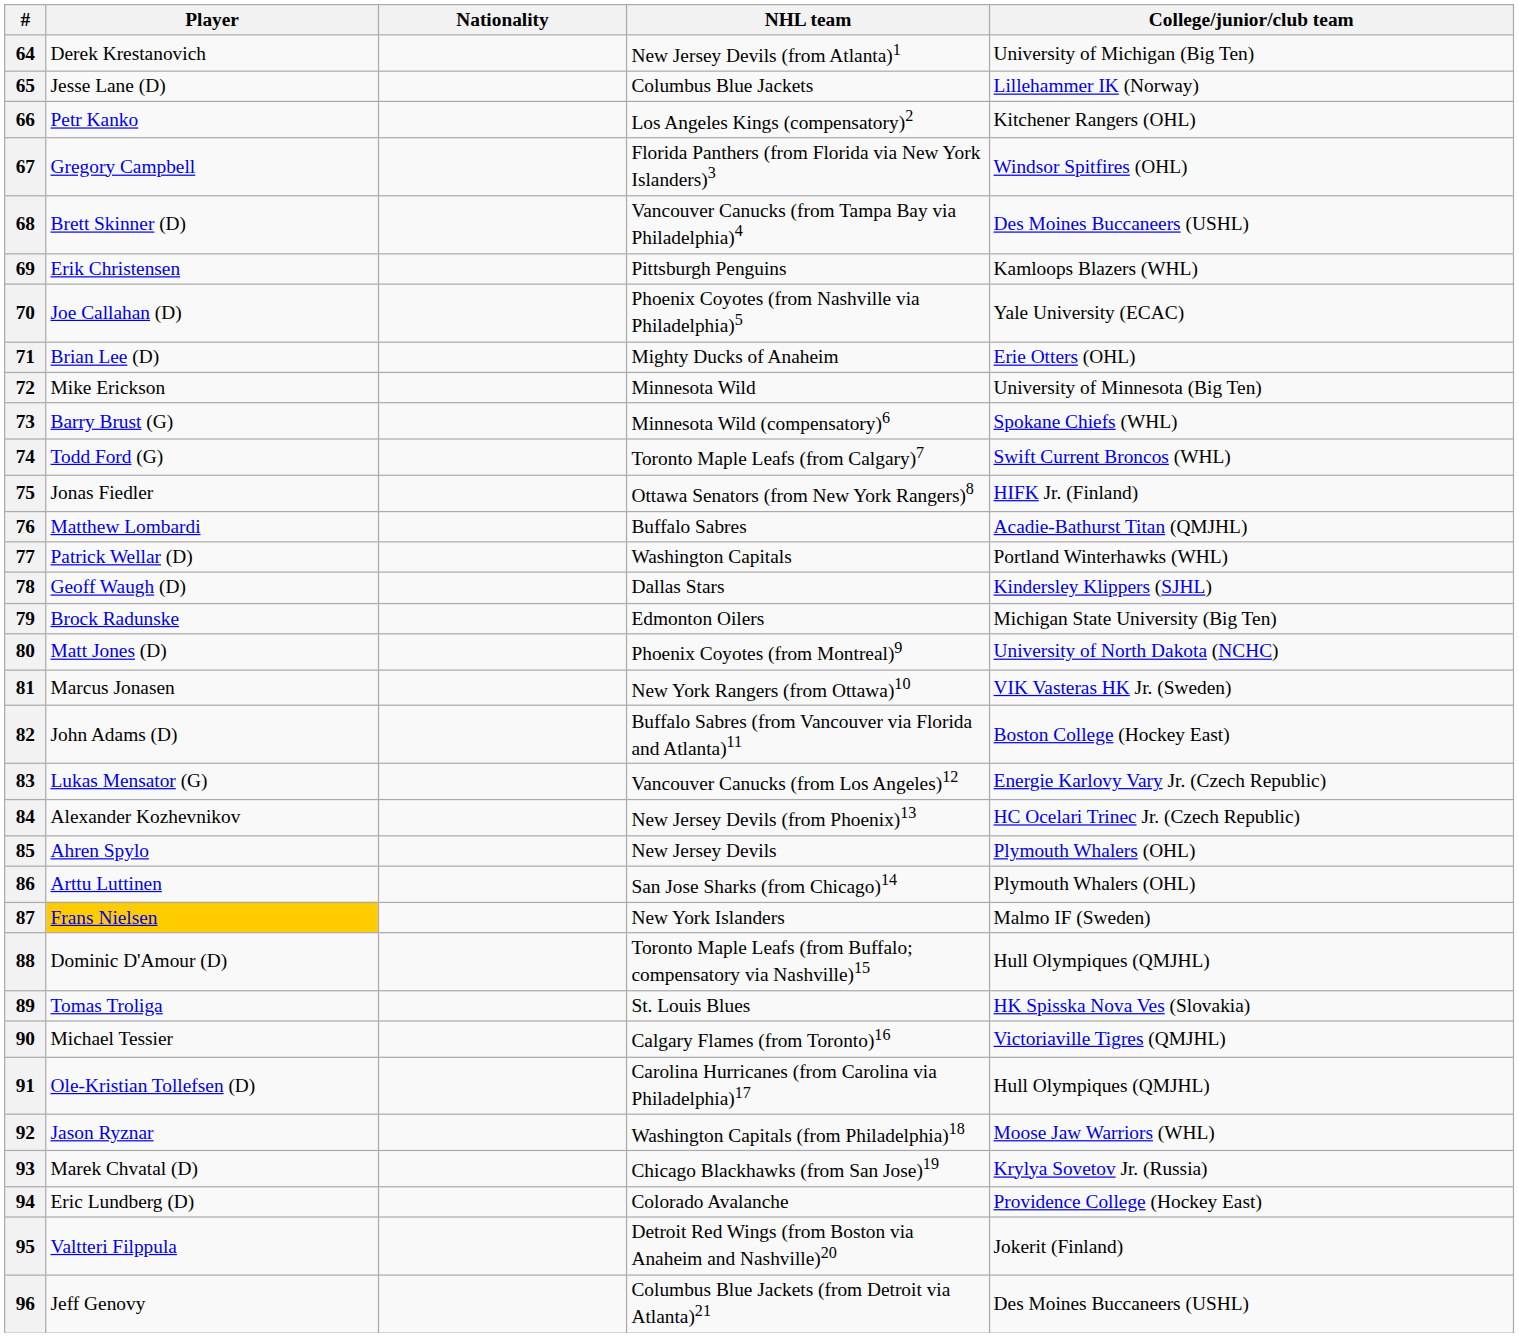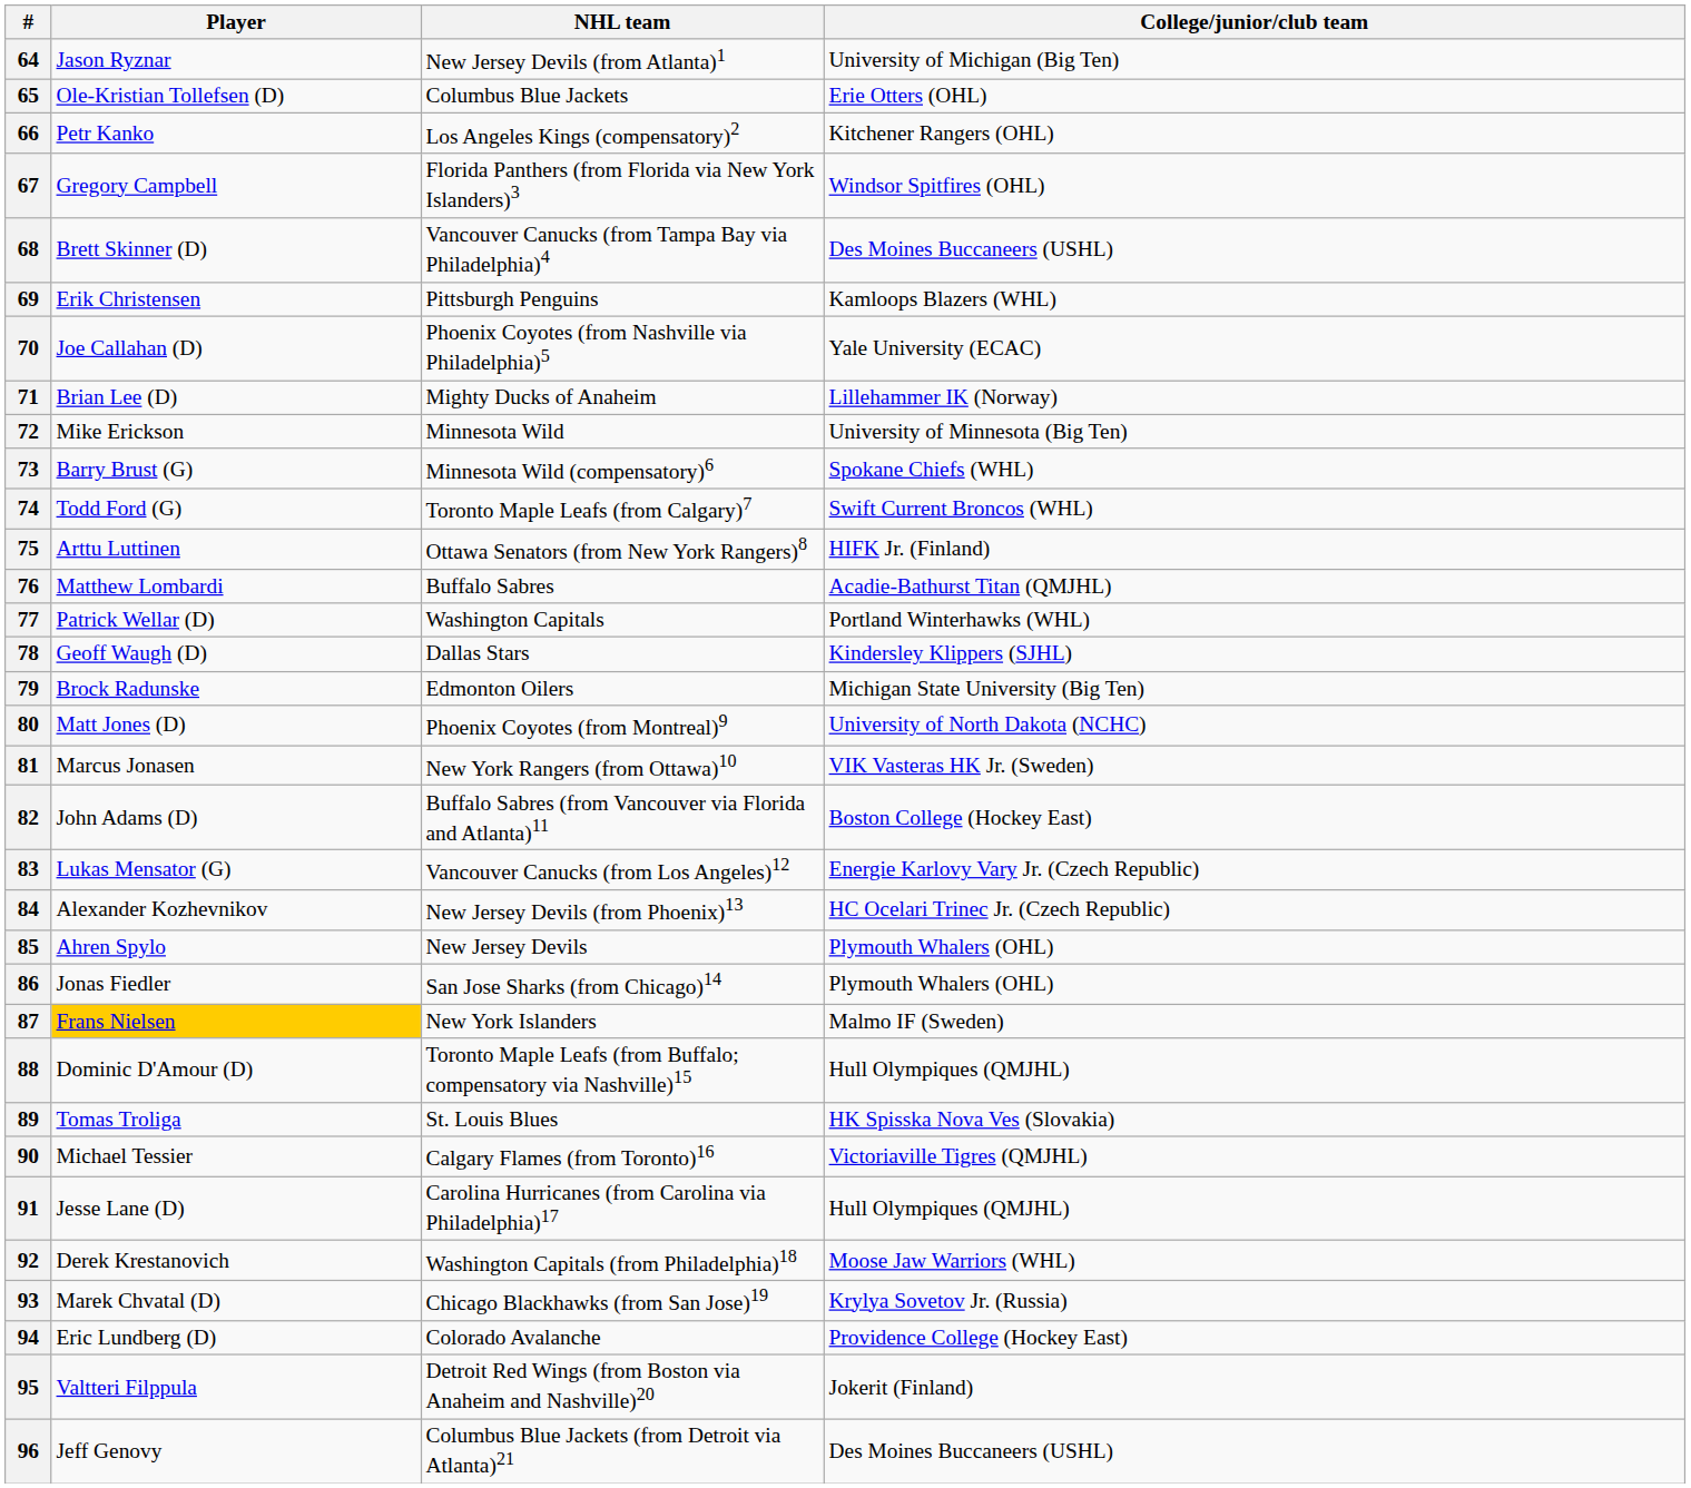- column: Nationality
64 | Player: Derek Krestanovich -> Jason Ryznar
65 | Player: Jesse Lane (D) -> Ole-Kristian Tollefsen (D)
65 | College/junior/club team: Lillehammer IK (Norway) -> Erie Otters (OHL)
71 | College/junior/club team: Erie Otters (OHL) -> Lillehammer IK (Norway)
75 | Player: Jonas Fiedler -> Arttu Luttinen
86 | Player: Arttu Luttinen -> Jonas Fiedler
91 | Player: Ole-Kristian Tollefsen (D) -> Jesse Lane (D)
92 | Player: Jason Ryznar -> Derek Krestanovich
